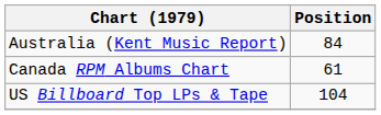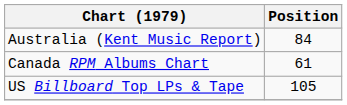US Billboard Top LPs & Tape | Position: 104 -> 105
